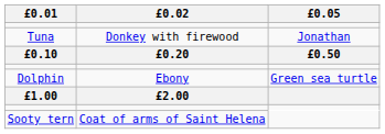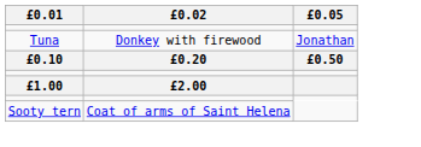- row: Dolphin | Ebony | Green sea turtle
